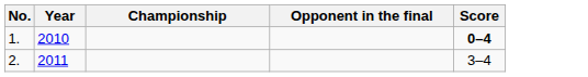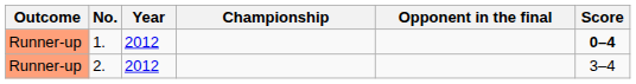+ column: Outcome | Runner-up | Runner-up
1. | Year: 2010 -> 2012
2. | Year: 2011 -> 2012
